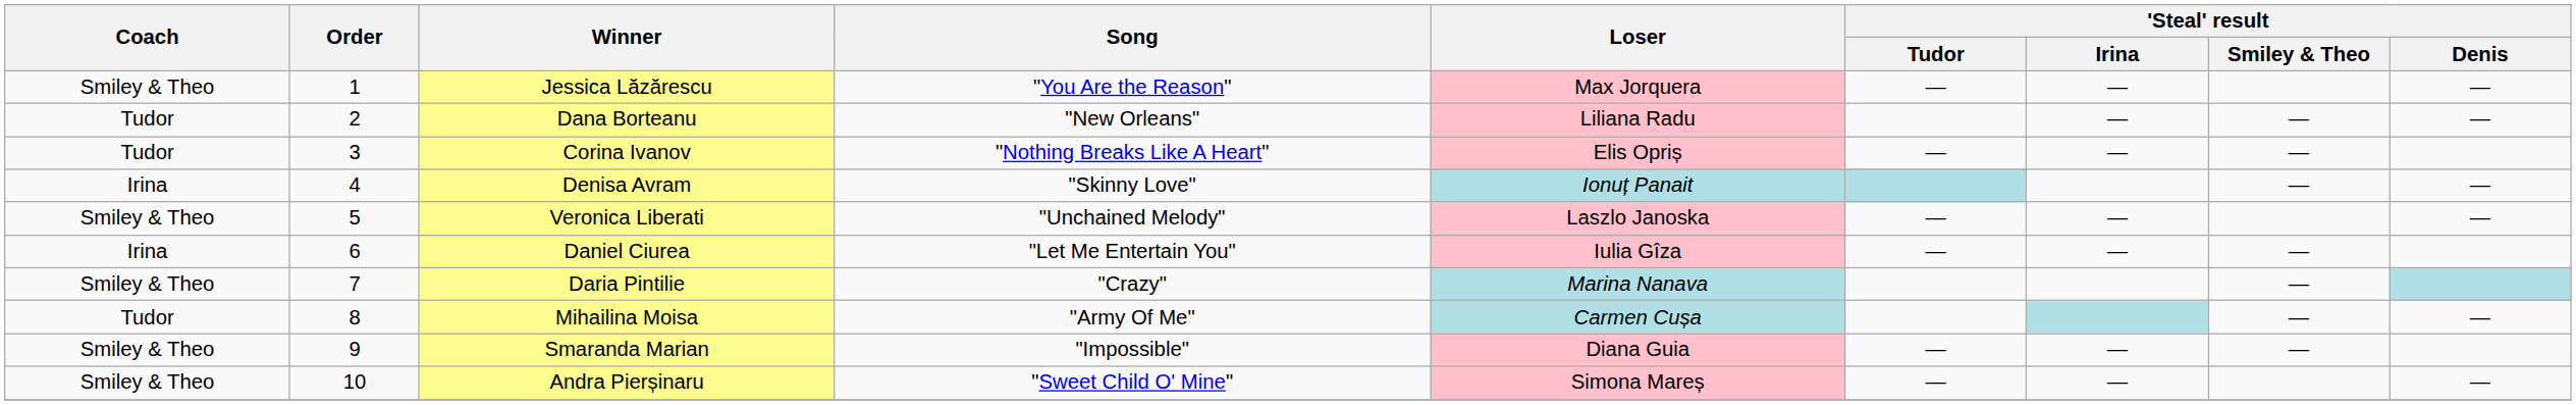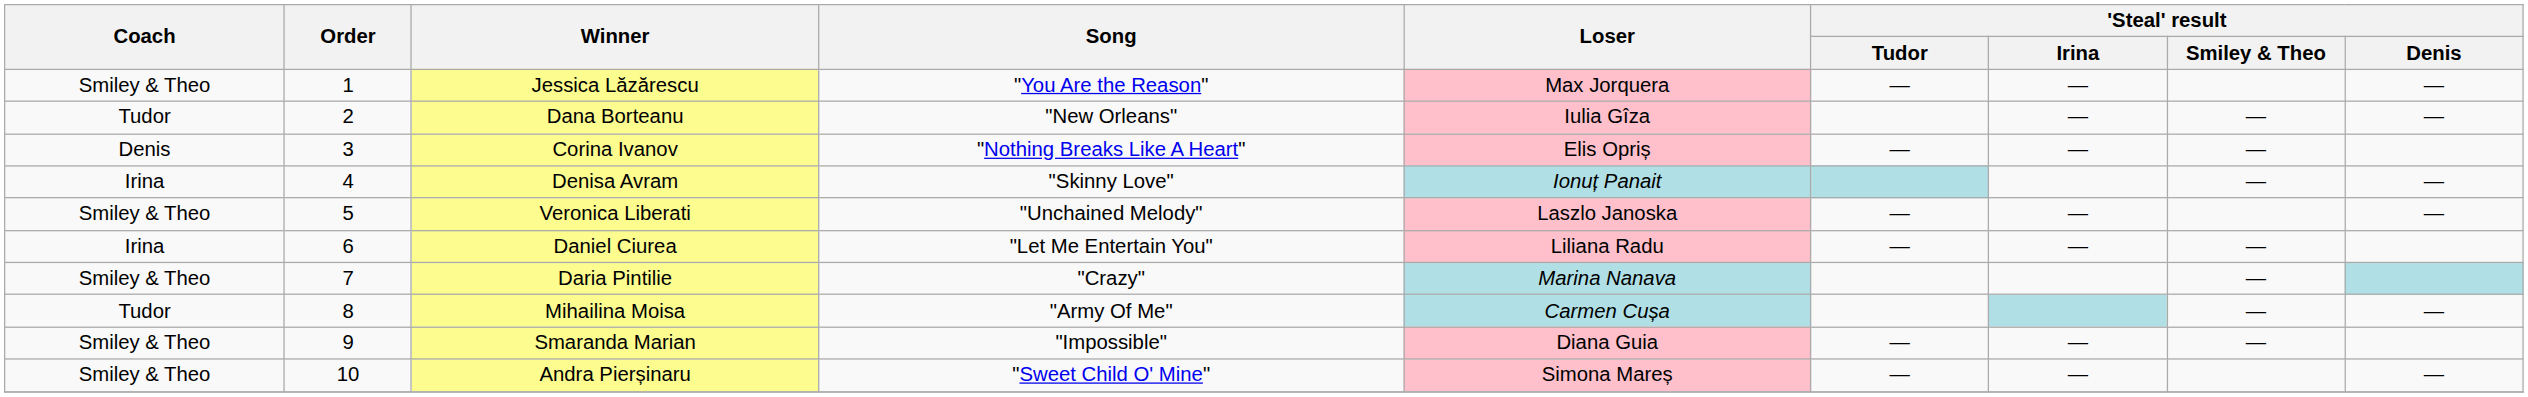Dana Borteanu | Loser: Liliana Radu -> Iulia Gîza
Corina Ivanov | Coach: Tudor -> Denis
Daniel Ciurea | Loser: Iulia Gîza -> Liliana Radu
